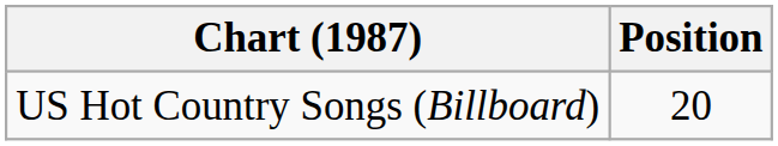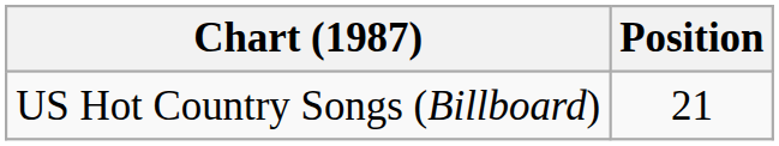US Hot Country Songs (Billboard) | Position: 20 -> 21
